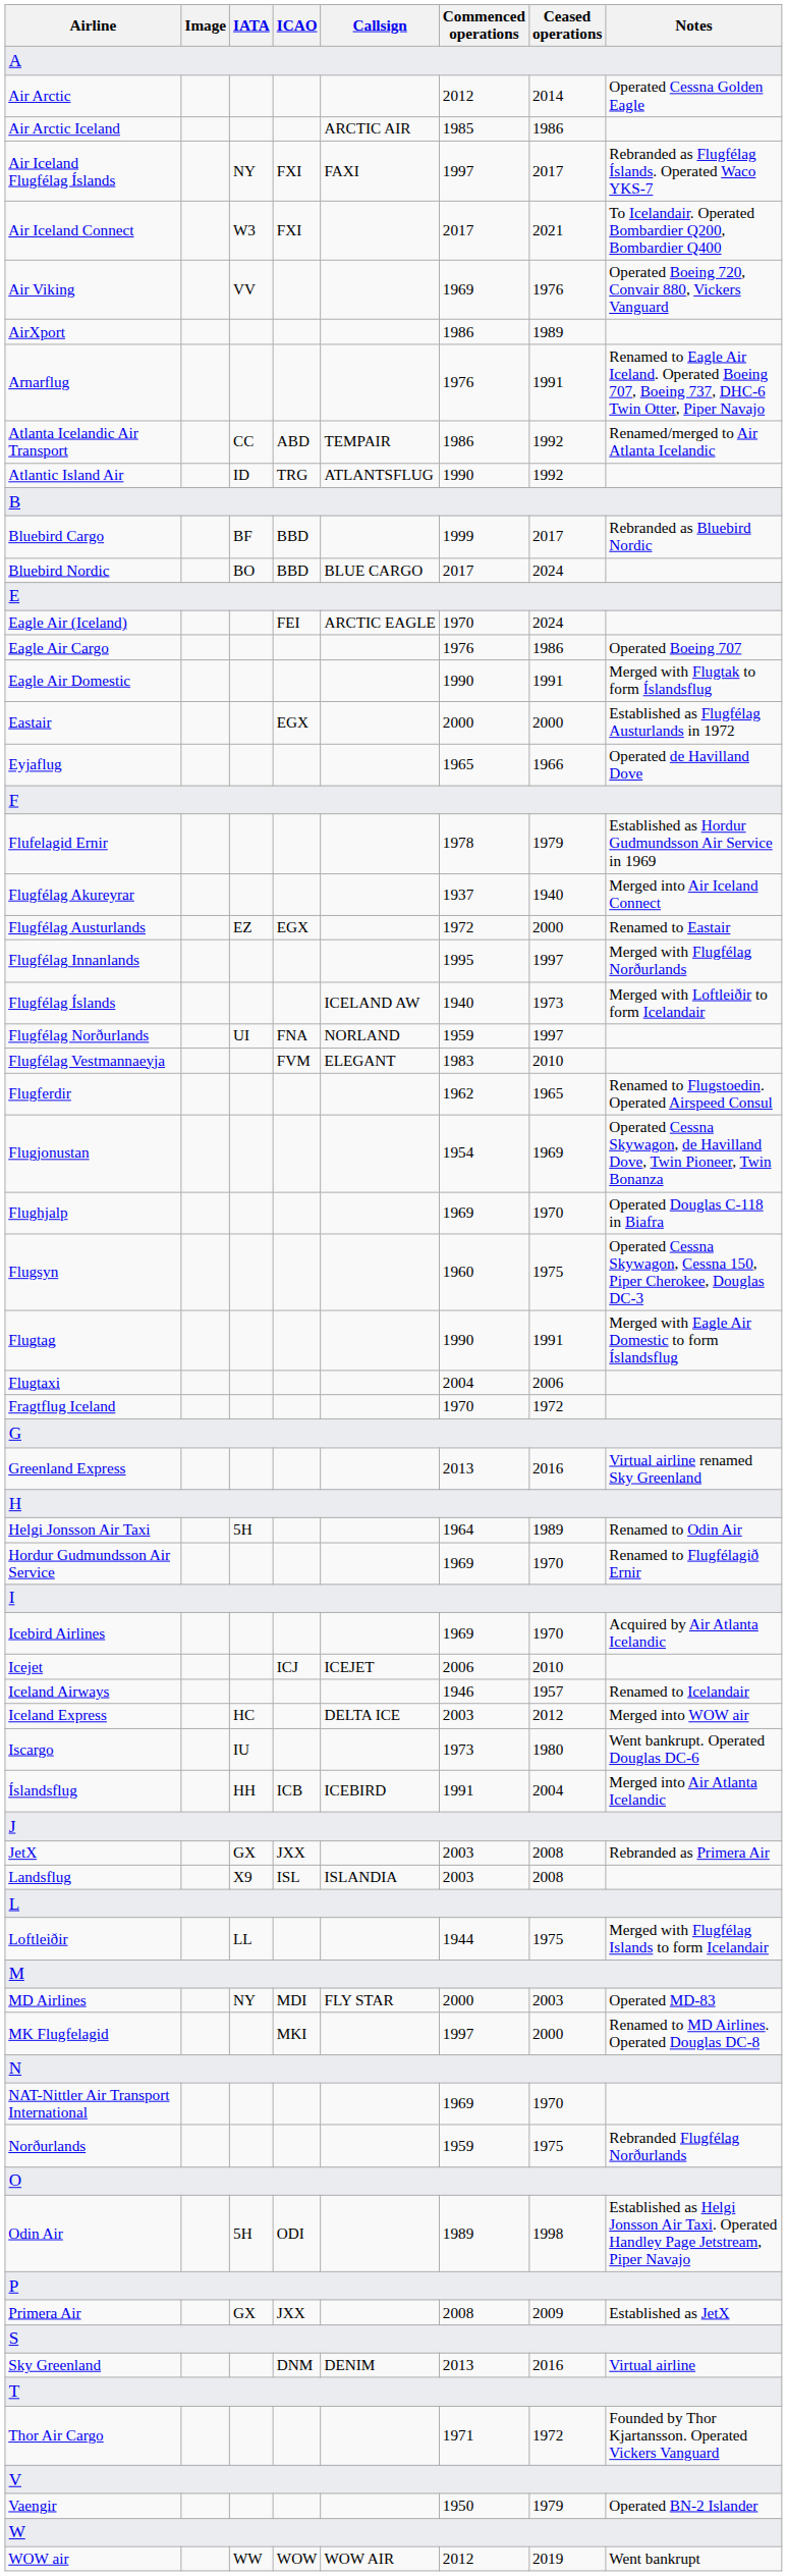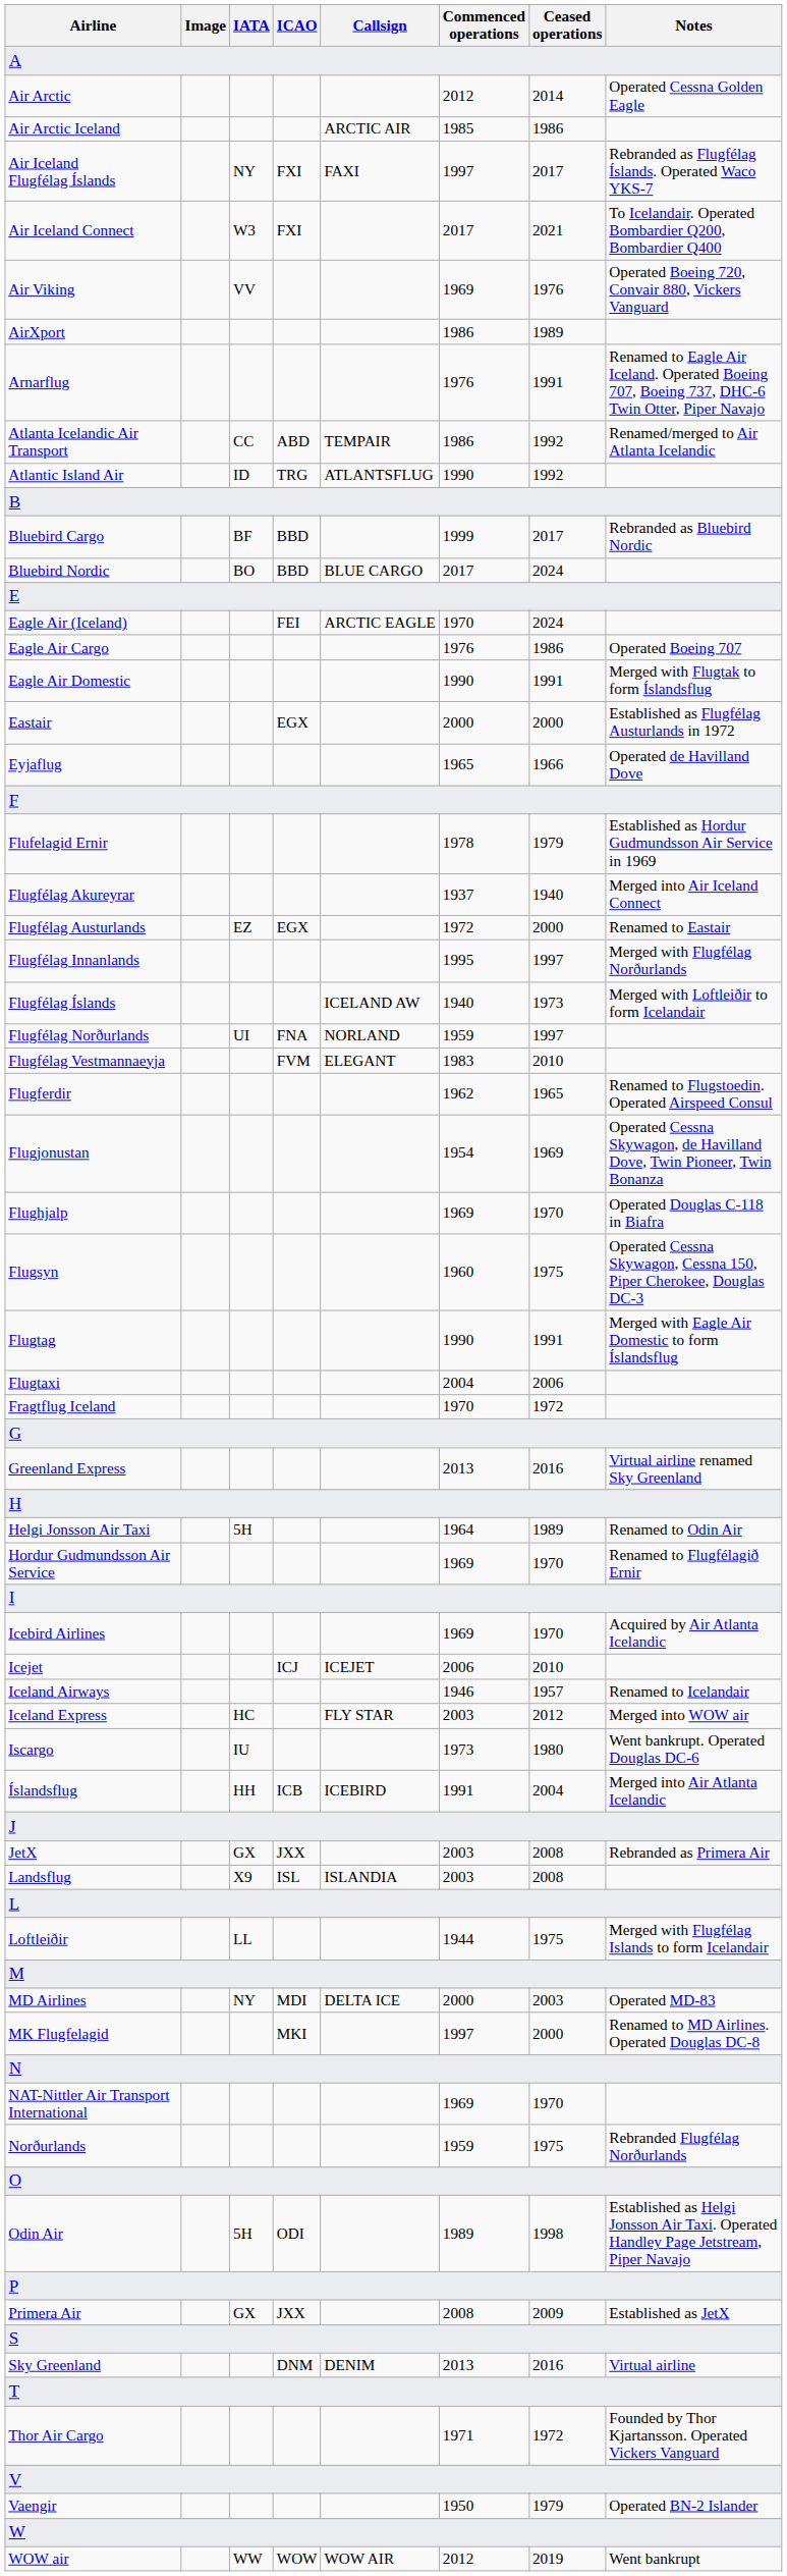Iceland Express | Callsign: DELTA ICE -> FLY STAR
MD Airlines | Callsign: FLY STAR -> DELTA ICE
